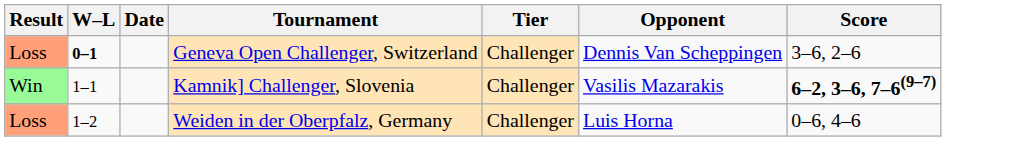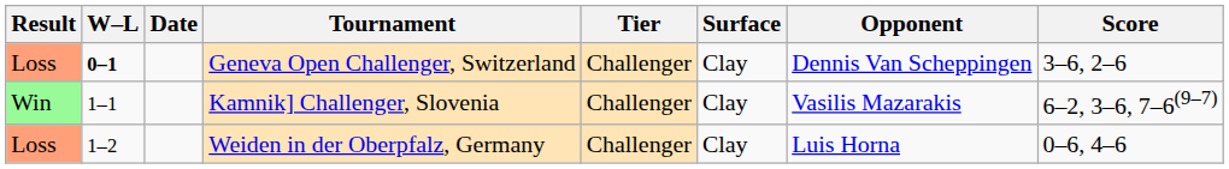+ column: Surface | Clay | Clay | Clay
Kamnik] Challenger, Slovenia | Score: bold -> normal
